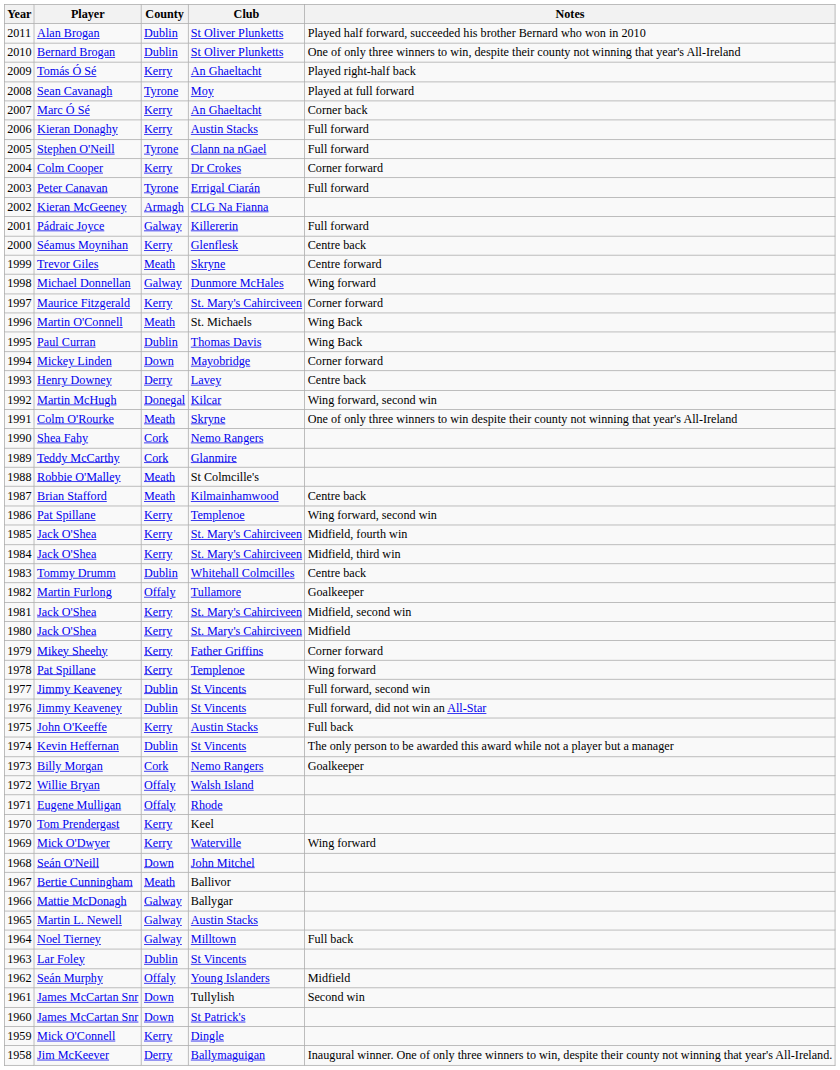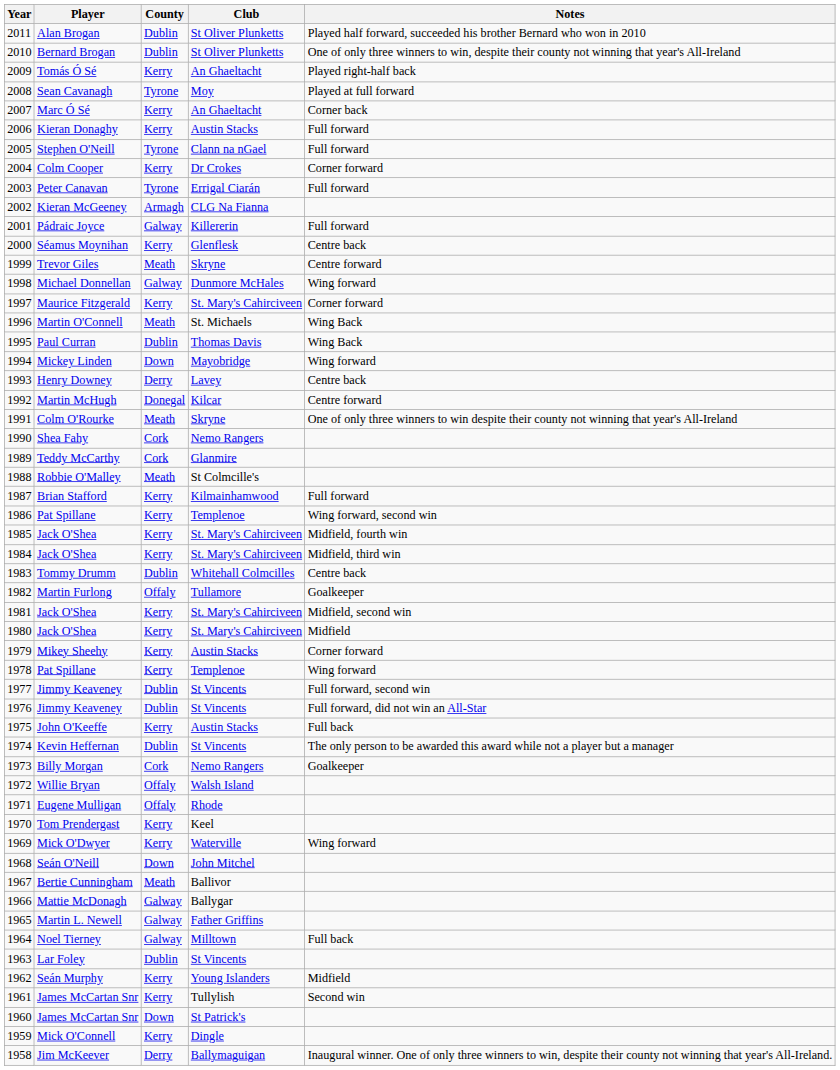1994 | Notes: Corner forward -> Wing forward
1992 | Notes: Wing forward, second win -> Centre forward
1987 | County: Meath -> Kerry
1987 | Notes: Centre back -> Full forward
1979 | Club: Father Griffins -> Austin Stacks
1965 | Club: Austin Stacks -> Father Griffins
1962 | County: Offaly -> Kerry
1961 | County: Down -> Kerry
